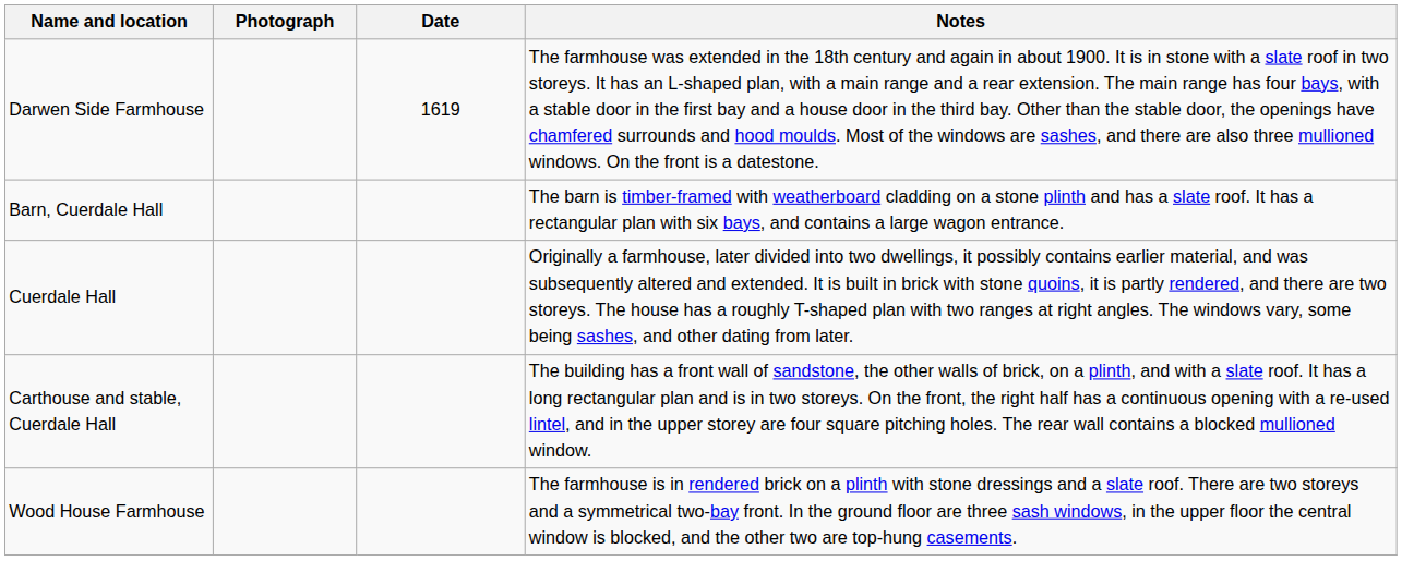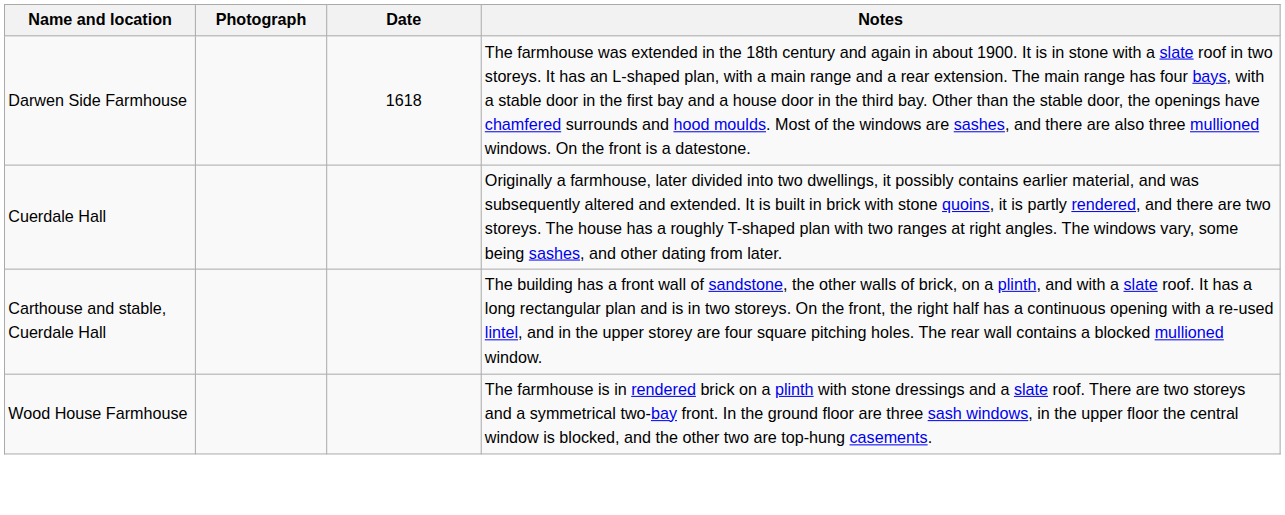Darwen Side Farmhouse | Date: 1619 -> 1618
- row: Barn, Cuerdale Hall | The barn is timber-framed with weatherboard cladding on a stone plinth and has a slate roof. It has a rectangular plan with six bays, and contains a large wagon entrance.
